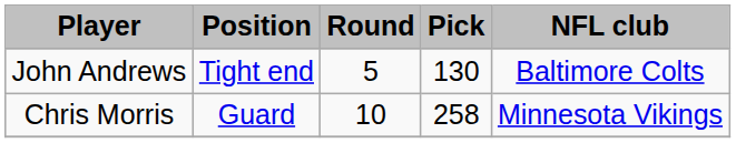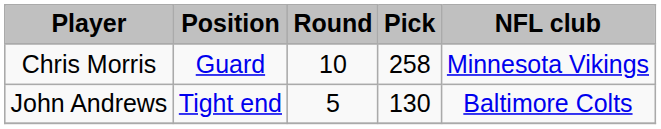rows swapped: John Andrews <-> Chris Morris
